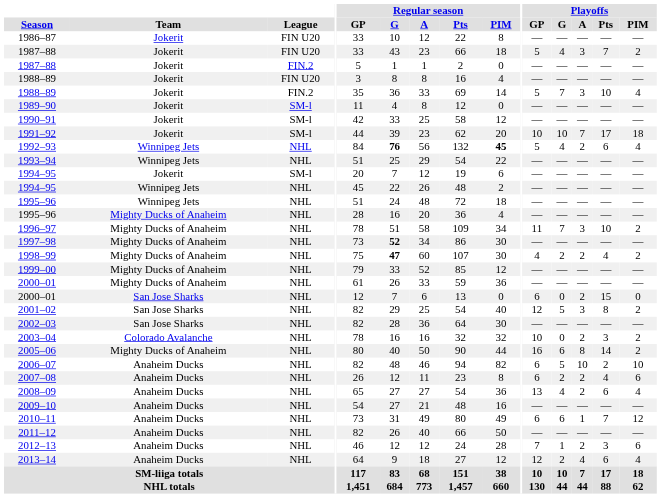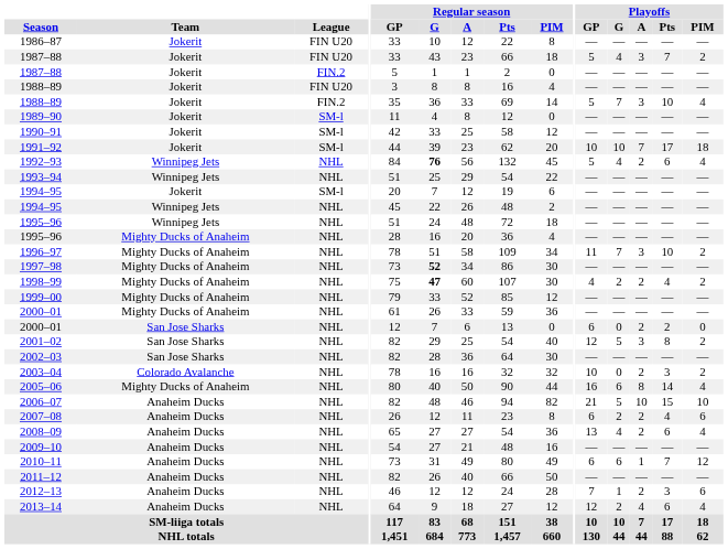1992–93 | Regular season / PIM: bold -> normal
2000–01 / San Jose Sharks | Playoffs / Pts: 15 -> 2
2005–06 | Playoffs / PIM: 2 -> 4
2006–07 | Playoffs / GP: 6 -> 21
2006–07 | Playoffs / Pts: 2 -> 15
